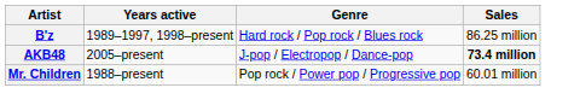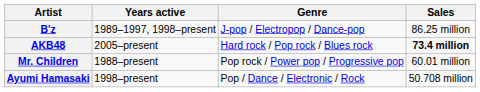B'z | Genre: Hard rock / Pop rock / Blues rock -> J-pop / Electropop / Dance-pop
AKB48 | Genre: J-pop / Electropop / Dance-pop -> Hard rock / Pop rock / Blues rock
+ row: Ayumi Hamasaki | 1998–present | Pop / Dance / Electronic / Rock | 50.708 million
